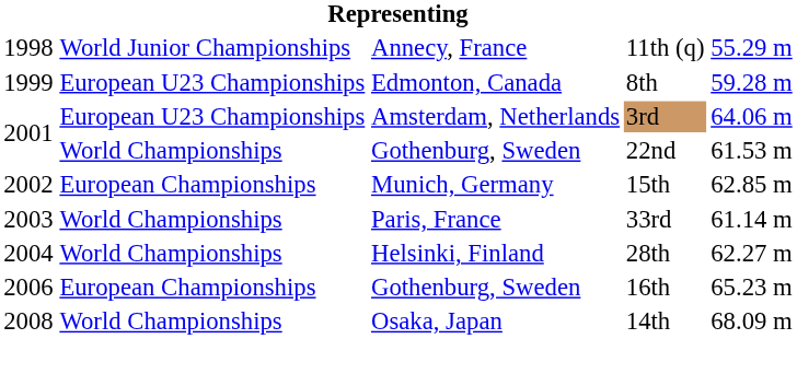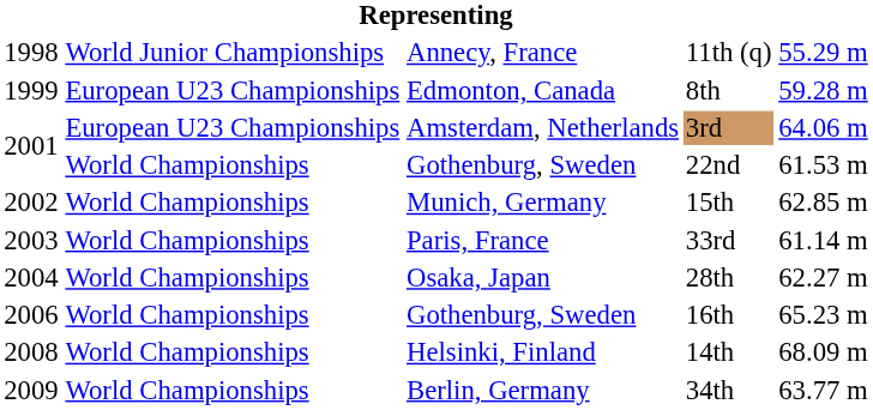15th | column 2: European Championships -> World Championships
28th | column 3: Helsinki, Finland -> Osaka, Japan
16th | column 2: European Championships -> World Championships
14th | column 3: Osaka, Japan -> Helsinki, Finland
+ row: 2009 | World Championships | Berlin, Germany | 34th | 63.77 m
